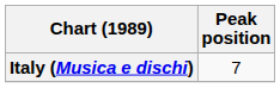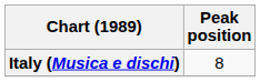Italy (Musica e dischi) | Peak position: 7 -> 8
